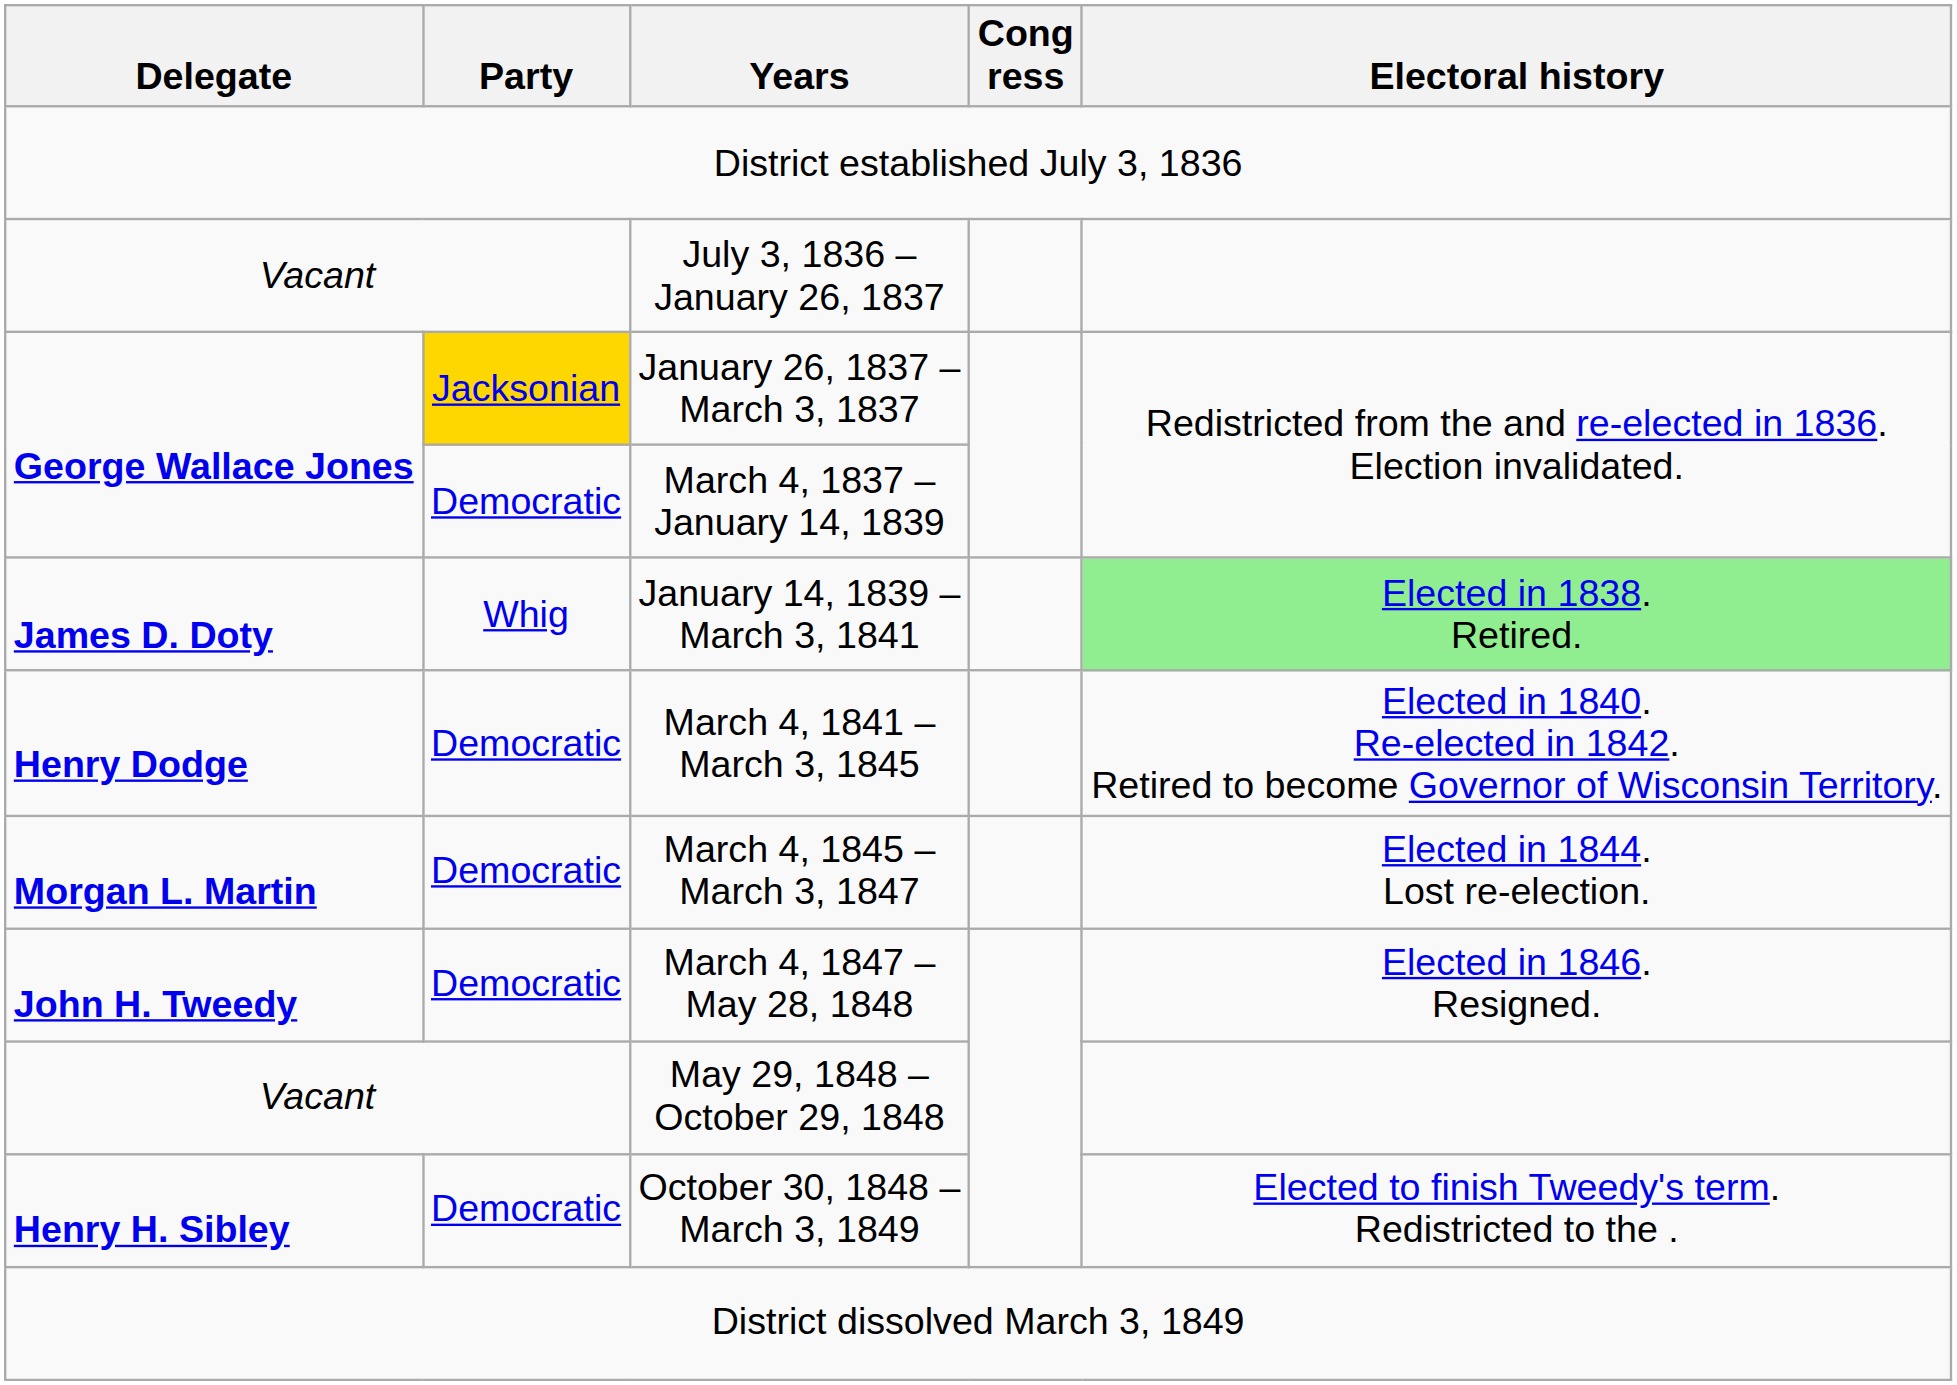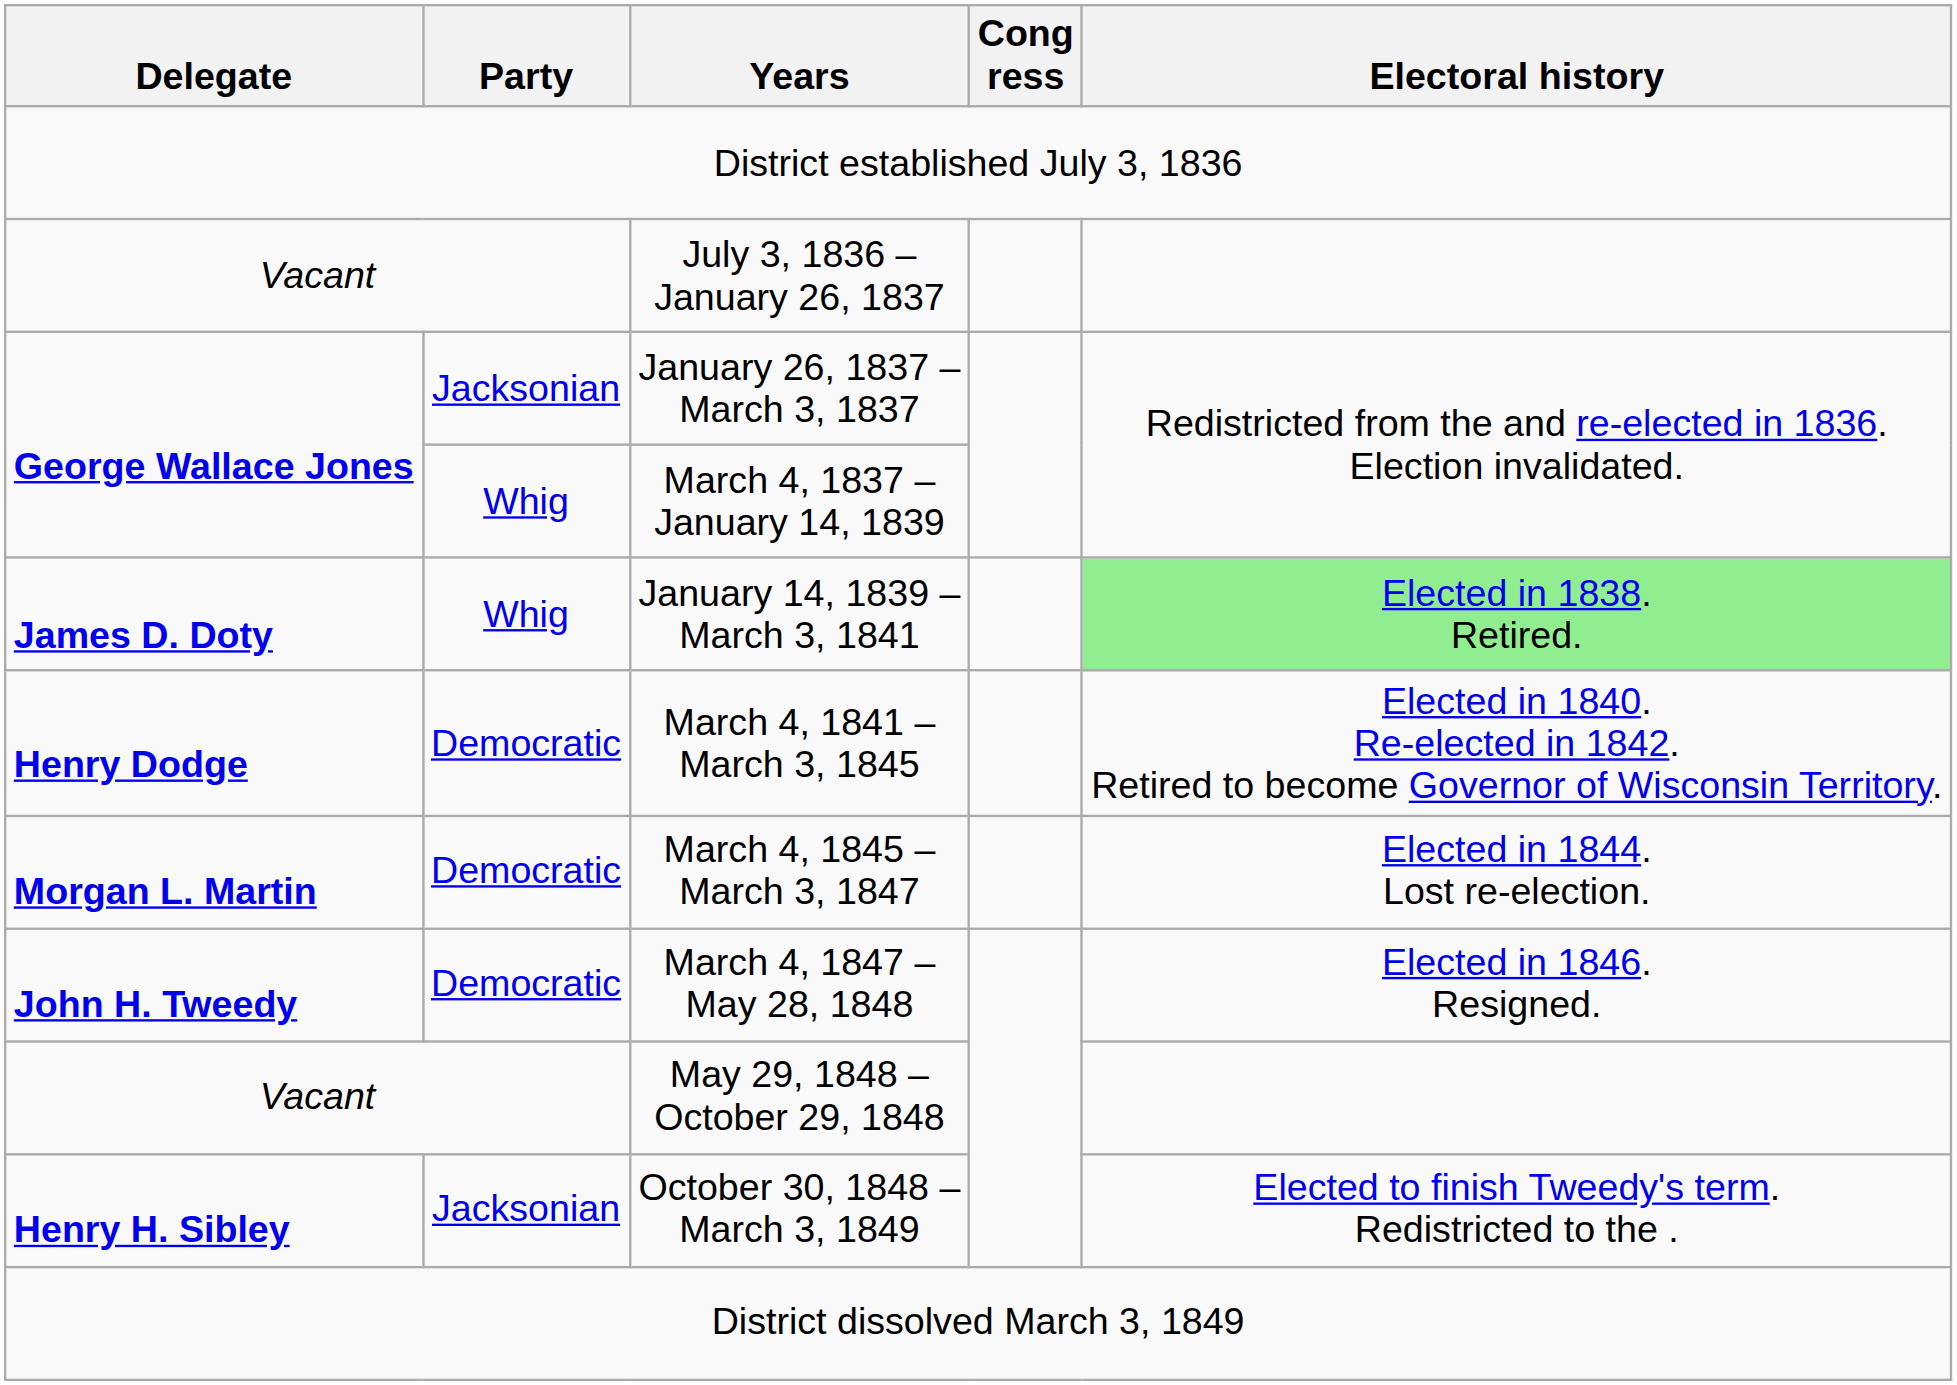January 26, 1837 – March 3, 1837 | Party: gold background -> no background
March 4, 1837 – January 14, 1839 | Party: Democratic -> Whig
October 30, 1848 – March 3, 1849 | Party: Democratic -> Jacksonian
